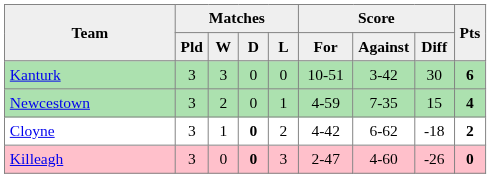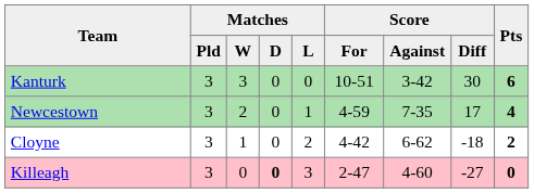Newcestown | Score / Diff: 15 -> 17
Cloyne | Matches / D: bold -> normal
Killeagh | Score / Diff: -26 -> -27
